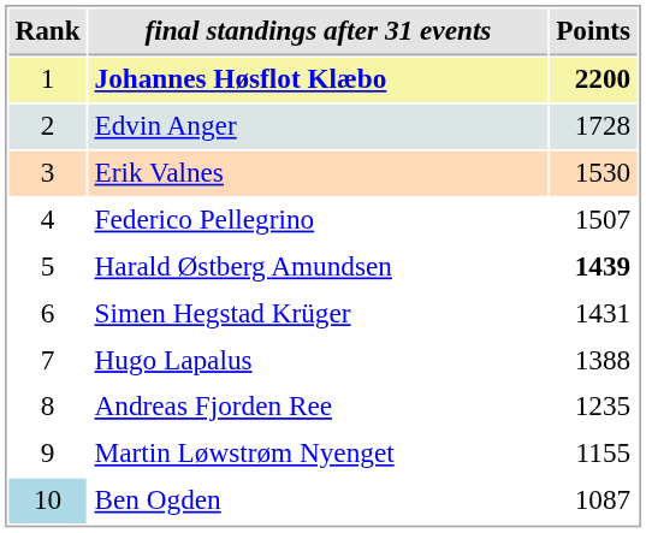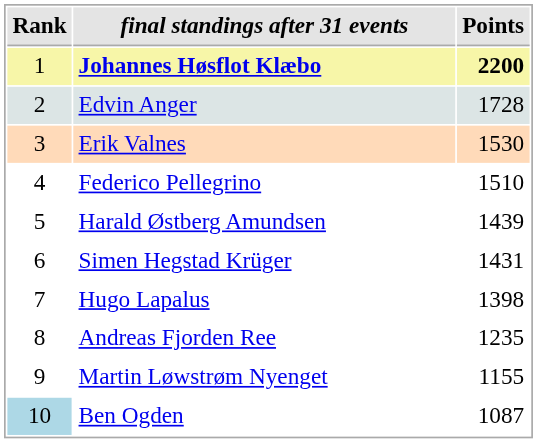Federico Pellegrino | Points: 1507 -> 1510
Harald Østberg Amundsen | Points: bold -> normal
Hugo Lapalus | Points: 1388 -> 1398
